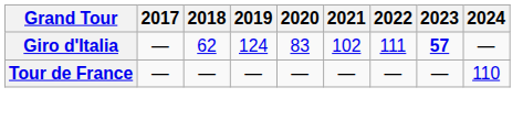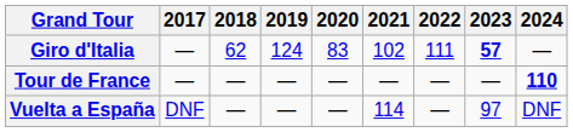Tour de France | 2024: normal -> bold
+ row: Vuelta a España | DNF | — | — | — | 114 | — | 97 | DNF
